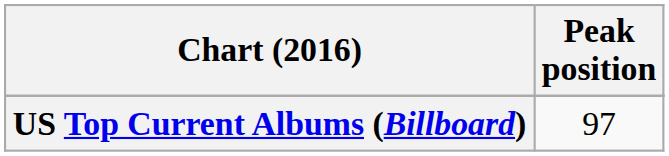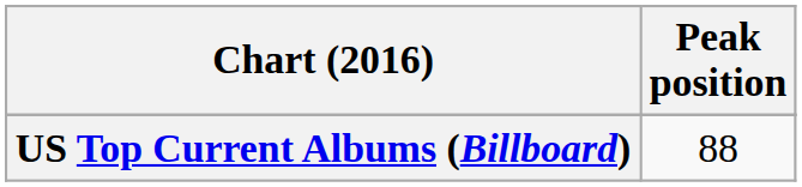US Top Current Albums (Billboard) | Peak position: 97 -> 88
